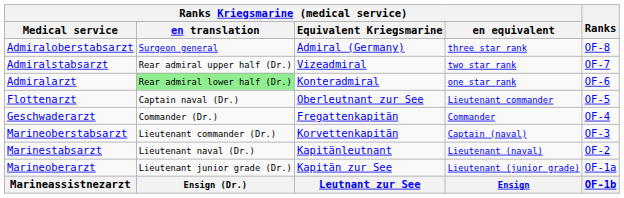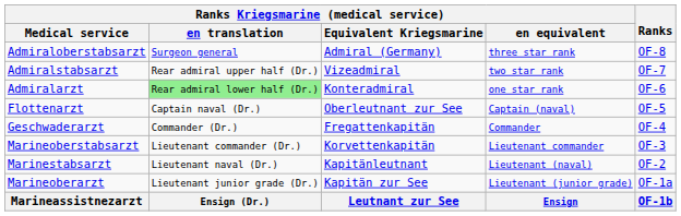Flottenarzt | Ranks Kriegsmarine (medical service) / en equivalent: Lieutenant commander -> Captain (naval)
Marineoberstabsarzt | Ranks Kriegsmarine (medical service) / en equivalent: Captain (naval) -> Lieutenant commander
